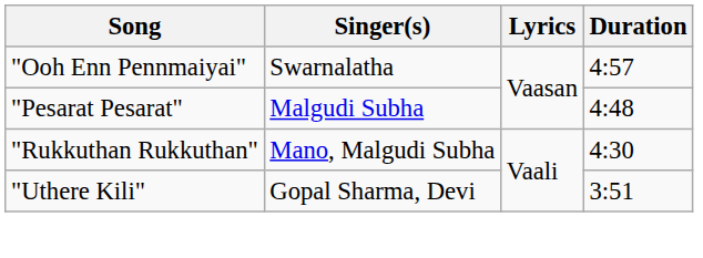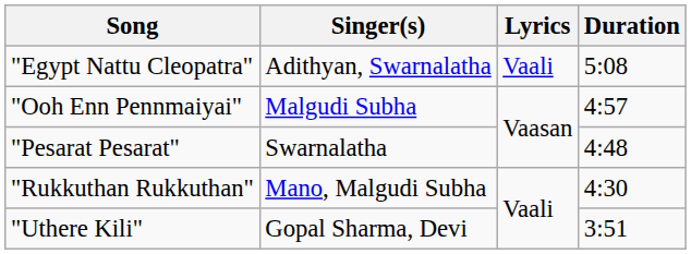+ row: "Egypt Nattu Cleopatra" | Adithyan, Swarnalatha | Vaali | 5:08
"Ooh Enn Pennmaiyai" | Singer(s): Swarnalatha -> Malgudi Subha
"Pesarat Pesarat" | Singer(s): Malgudi Subha -> Swarnalatha
